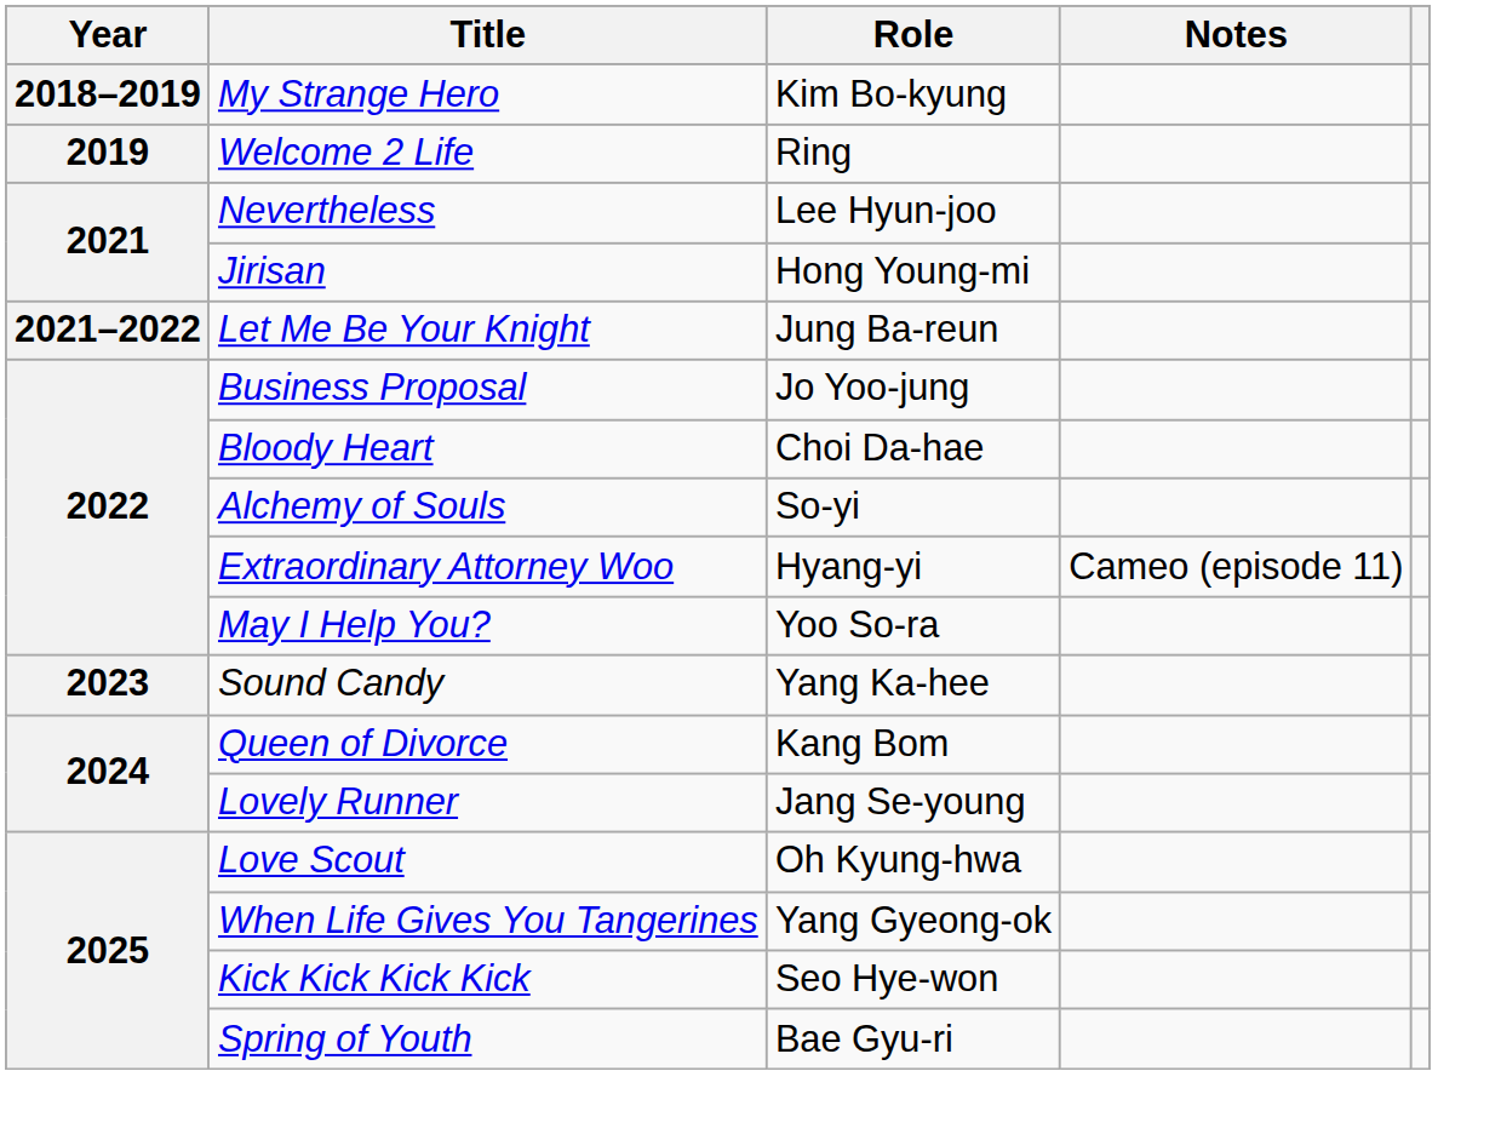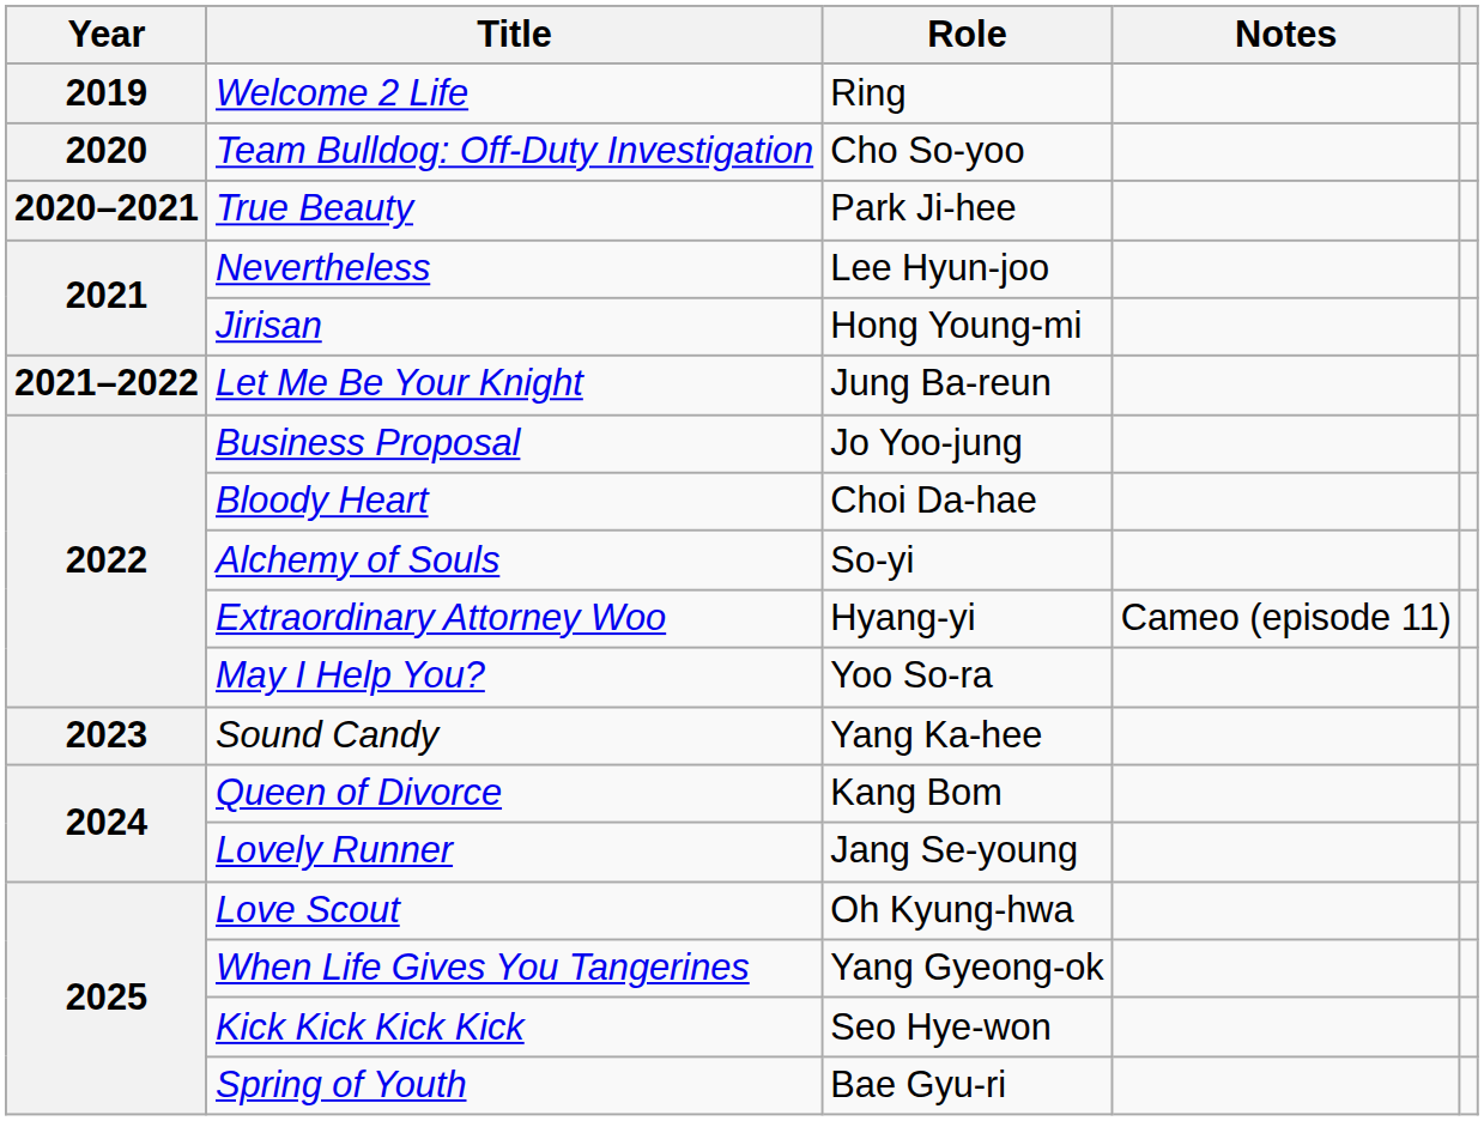- row: 2018–2019 | My Strange Hero | Kim Bo-kyung
+ row: 2020 | Team Bulldog: Off-Duty Investigation | Cho So-yoo
+ row: 2020–2021 | True Beauty | Park Ji-hee
